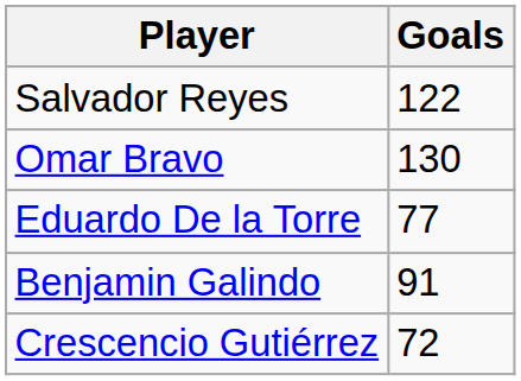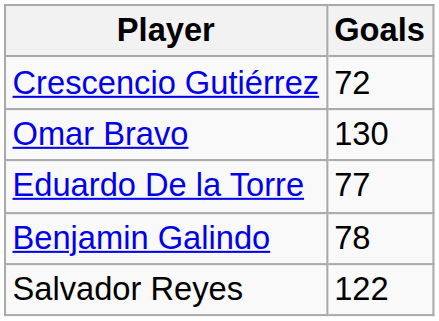rows swapped: Salvador Reyes <-> Crescencio Gutiérrez
Benjamin Galindo | Goals: 91 -> 78
